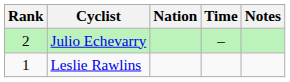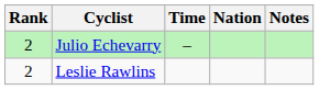columns swapped: Nation <-> Time
Leslie Rawlins | Rank: 1 -> 2
